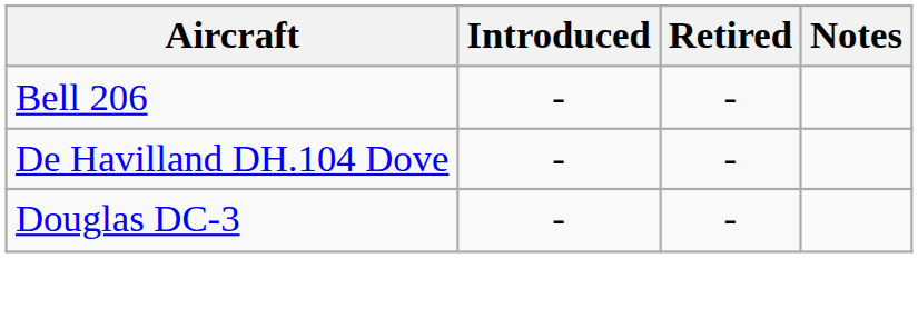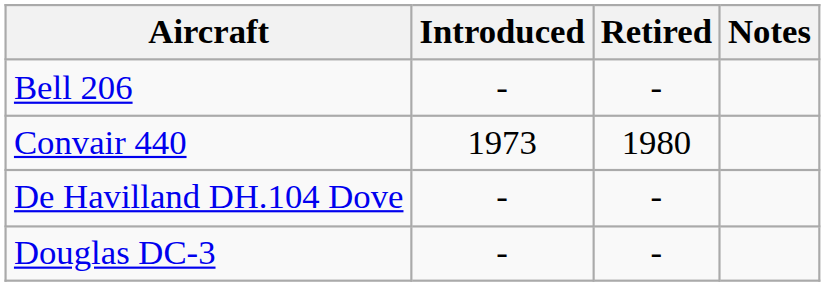+ row: Convair 440 | 1973 | 1980
